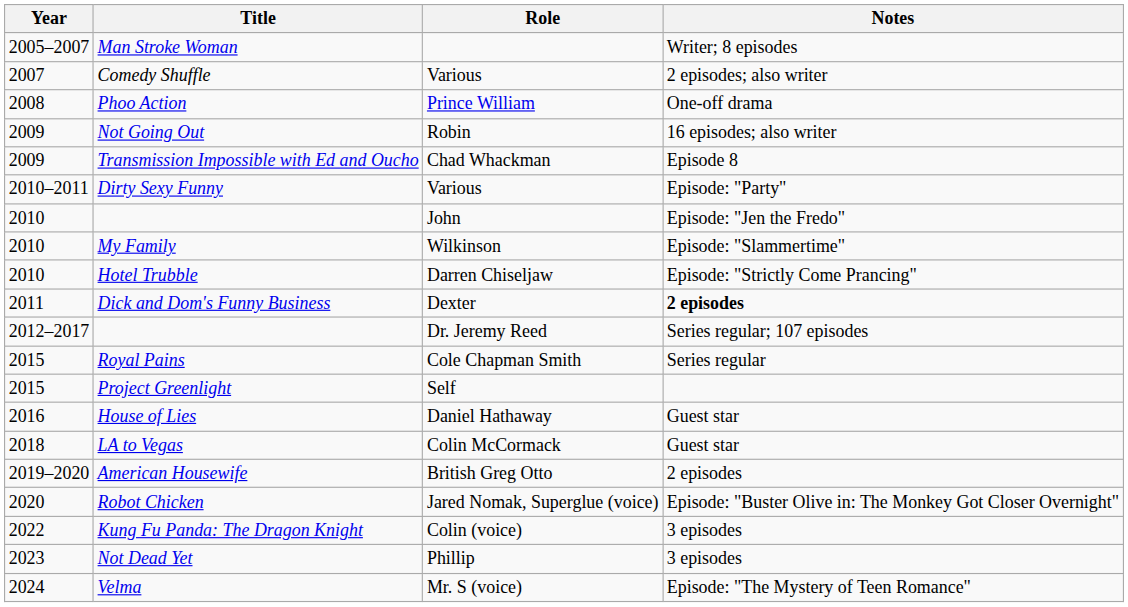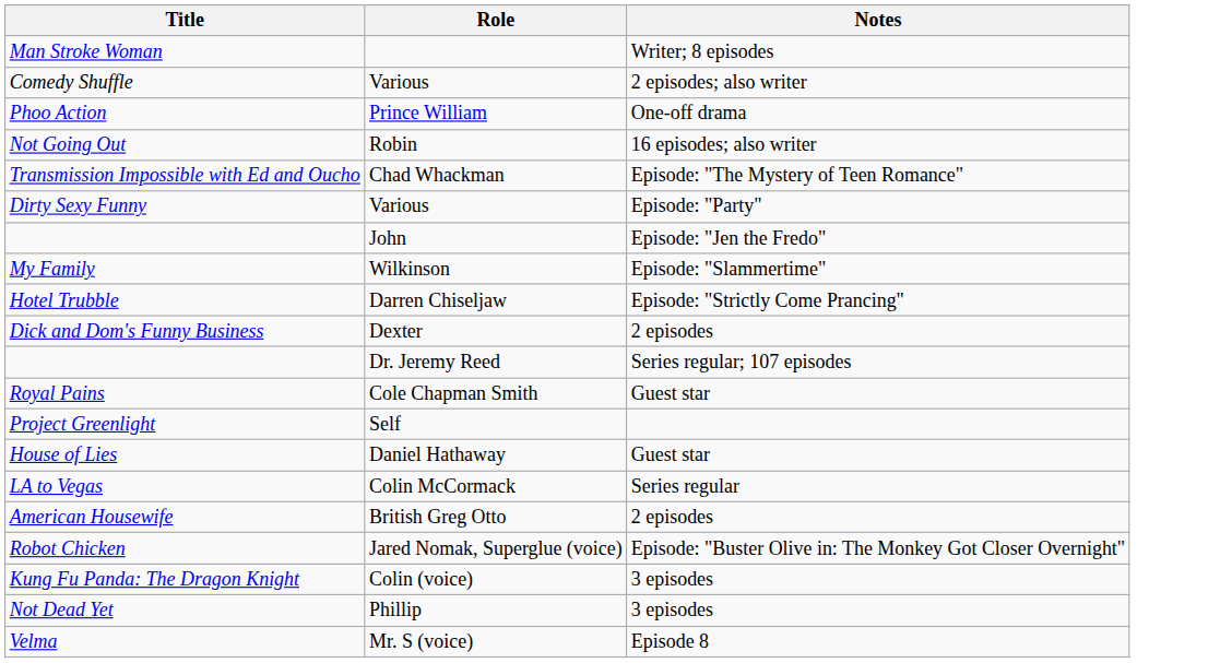- column: Year | 2005–2007 | 2007 | 2008 | 2009 | 2009 | 2010–2011 | 2010 | 2010 | 2010 | 2011 | 2012–2017 | 2015 | 2015 | 2016 | 2018 | 2019–2020 | 2020 | 2022 | 2023 | 2024
Transmission Impossible with Ed and Oucho | Notes: Episode 8 -> Episode: "The Mystery of Teen Romance"
Dick and Dom's Funny Business | Notes: bold -> normal
Royal Pains | Notes: Series regular -> Guest star
LA to Vegas | Notes: Guest star -> Series regular
Velma | Notes: Episode: "The Mystery of Teen Romance" -> Episode 8
